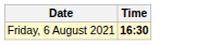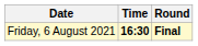+ column: Round | Final
